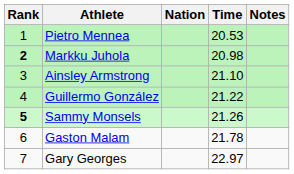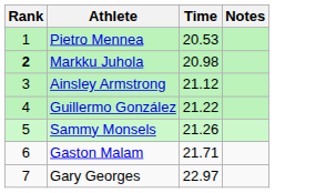- column: Nation
Ainsley Armstrong | Time: 21.10 -> 21.12
Sammy Monsels | Rank: bold -> normal
Gaston Malam | Time: 21.78 -> 21.71
